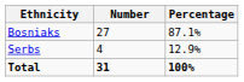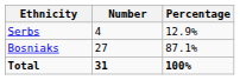rows swapped: Bosniaks <-> Serbs
